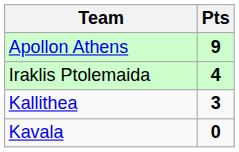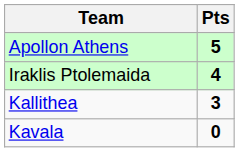Apollon Athens | Pts: 9 -> 5
